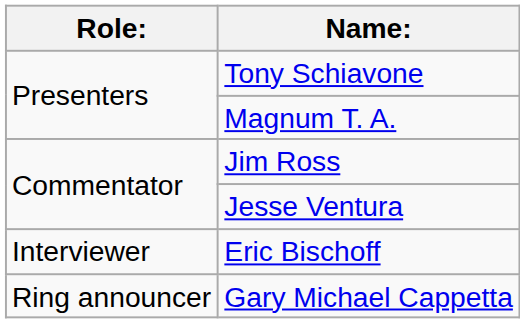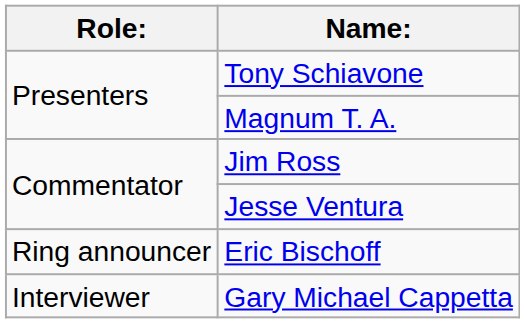Eric Bischoff | Role:: Interviewer -> Ring announcer
Gary Michael Cappetta | Role:: Ring announcer -> Interviewer
